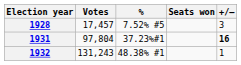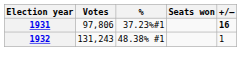- row: 1928 | 17,457 | 7.52% #5 | 3
1931 | Votes: 97,804 -> 97,806
